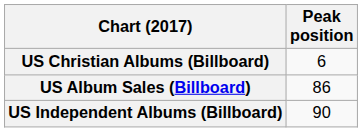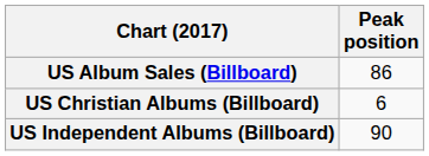rows swapped: US Album Sales (Billboard) <-> US Christian Albums (Billboard)
